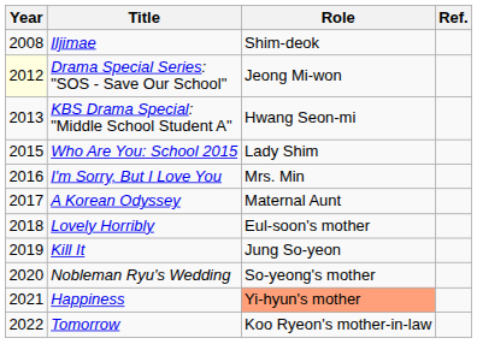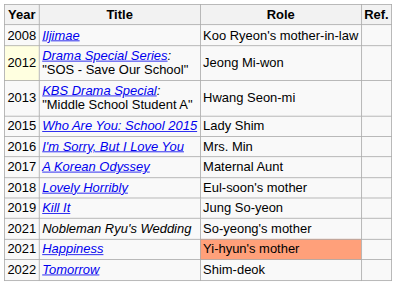Iljimae | Role: Shim-deok -> Koo Ryeon's mother-in-law
Nobleman Ryu's Wedding | Year: 2020 -> 2021
Tomorrow | Role: Koo Ryeon's mother-in-law -> Shim-deok
